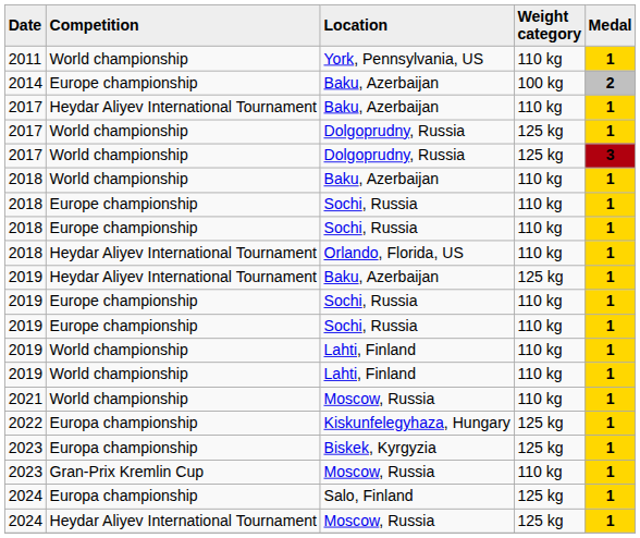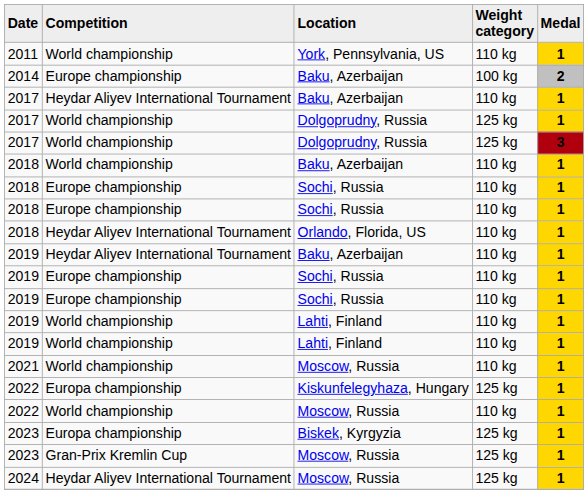2019 / Baku, Azerbaijan | Weight category: 125 kg -> 110 kg
+ row: 2022 | World championship | Moscow, Russia | 110 kg | 1
2023 / Moscow, Russia | Weight category: 110 kg -> 125 kg
- row: 2024 | Europa championship | Salo, Finland | 125 kg | 1
